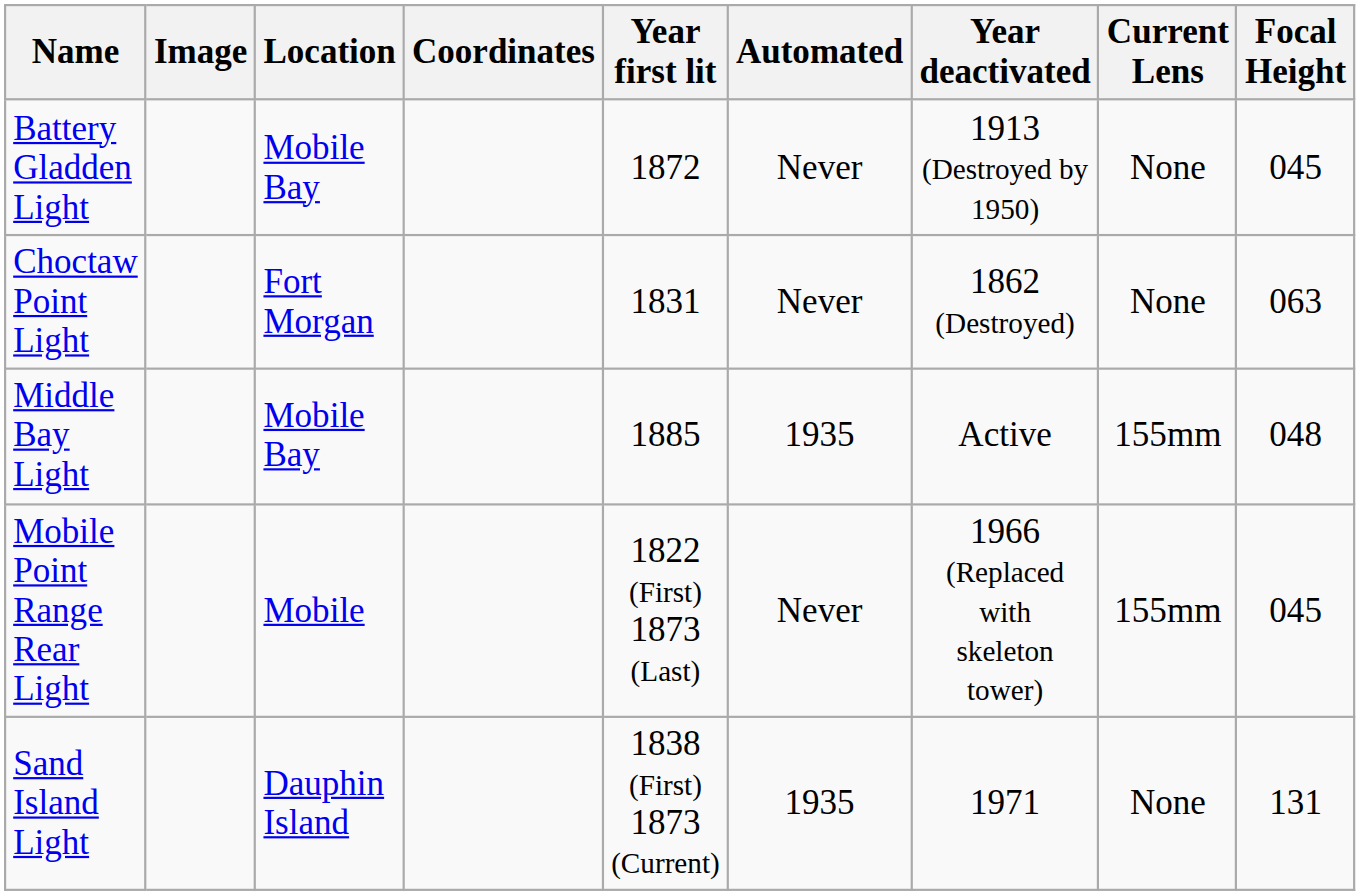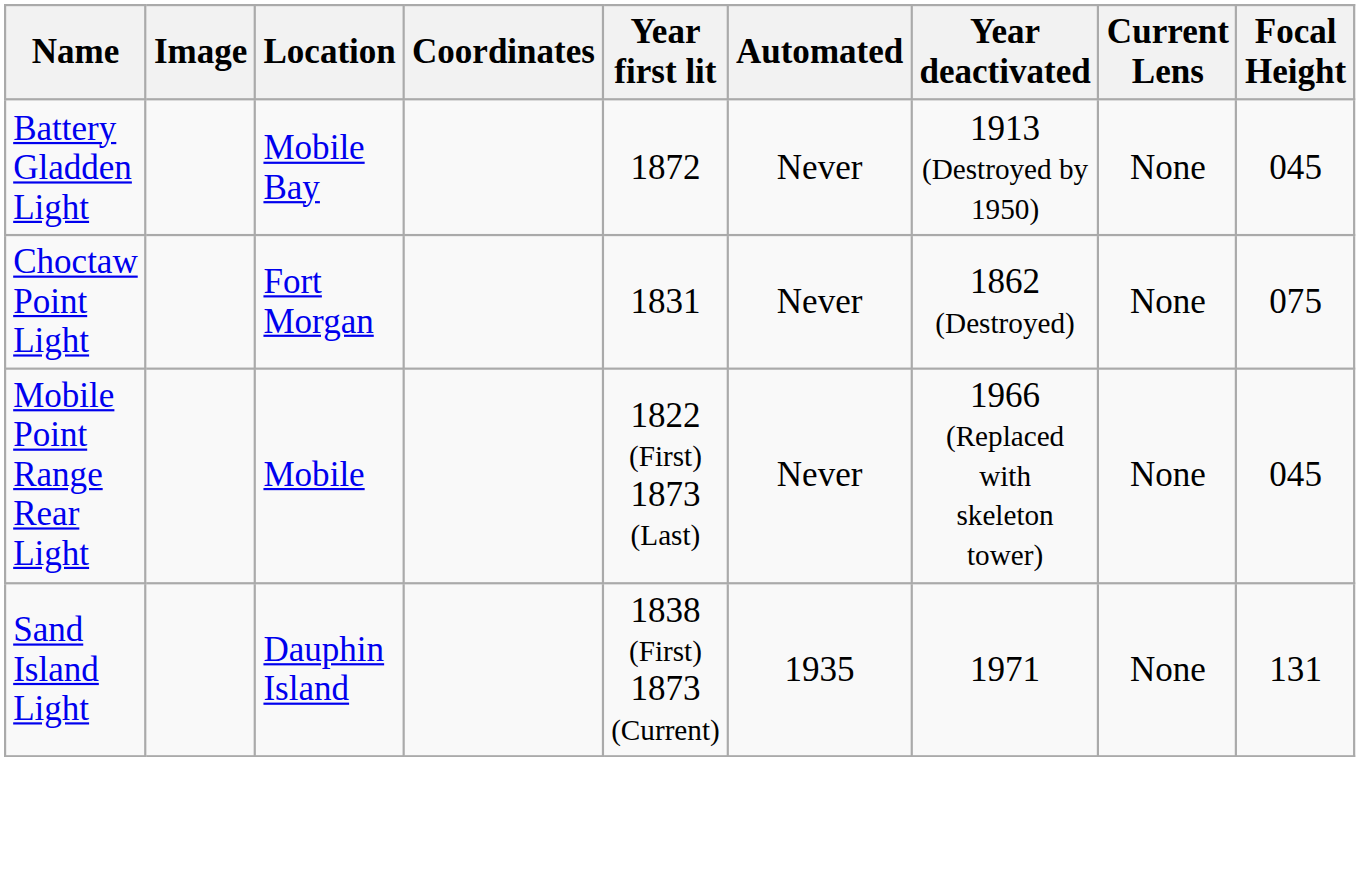Choctaw Point Light | Focal Height: 063 -> 075
- row: Middle Bay Light | Mobile Bay | 1885 | 1935 | Active | 155mm | 048
Mobile Point Range Rear Light | Current Lens: 155mm -> None
